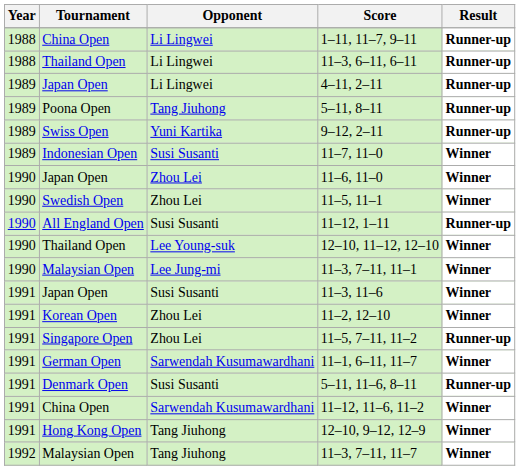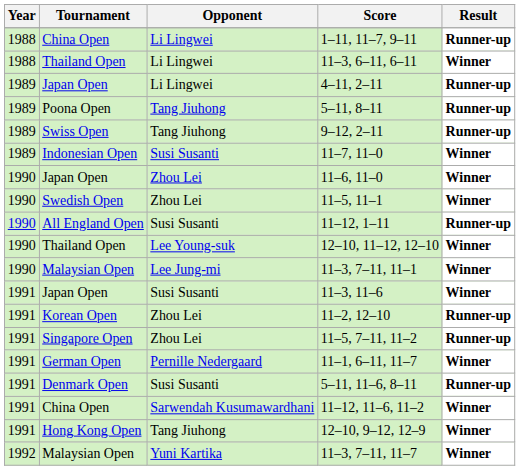11–3, 6–11, 6–11 | Result: Runner-up -> Winner
9–12, 2–11 | Opponent: Yuni Kartika -> Tang Jiuhong
11–2, 12–10 | Result: Winner -> Runner-up
11–1, 6–11, 11–7 | Opponent: Sarwendah Kusumawardhani -> Pernille Nedergaard
11–3, 7–11, 11–7 | Opponent: Tang Jiuhong -> Yuni Kartika
